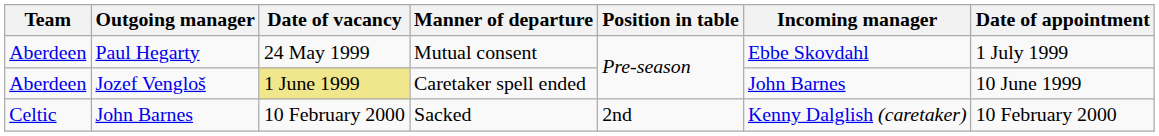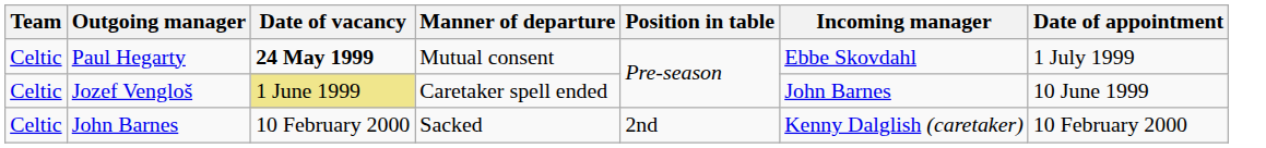Paul Hegarty | Team: Aberdeen -> Celtic
Paul Hegarty | Date of vacancy: normal -> bold
Jozef Vengloš | Team: Aberdeen -> Celtic
